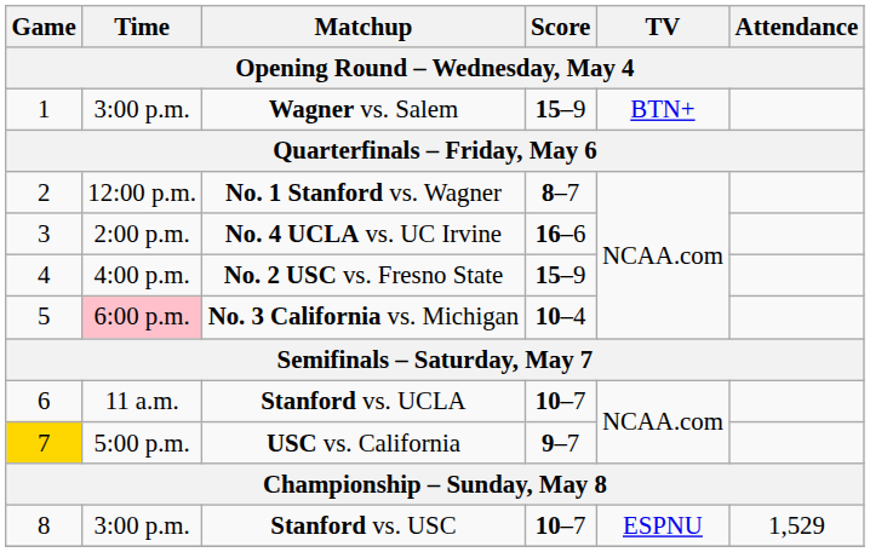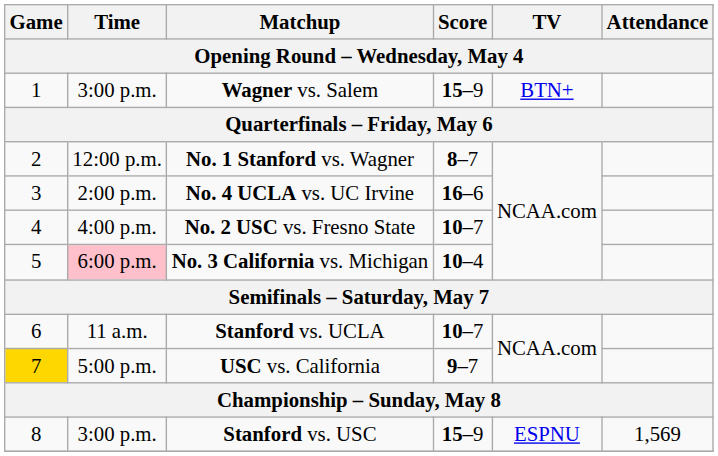No. 2 USC vs. Fresno State | Score: 15–9 -> 10–7
Stanford vs. USC | Score: 10–7 -> 15–9
Stanford vs. USC | Attendance: 1,529 -> 1,569
